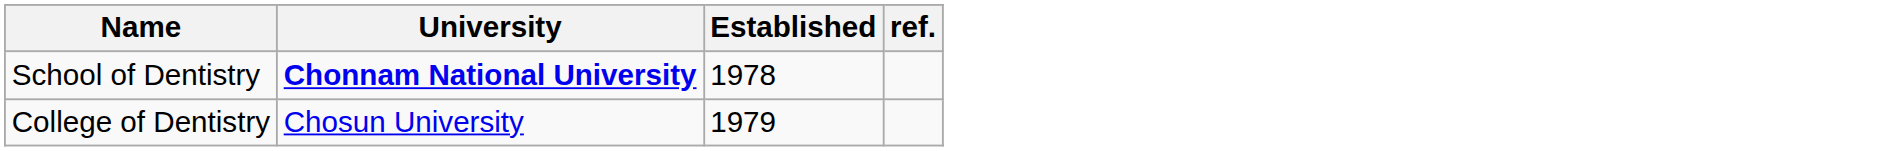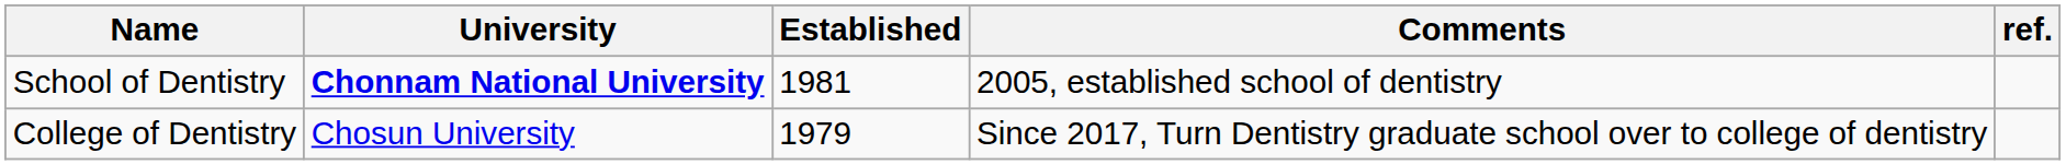+ column: Comments | 2005, established school of dentistry | Since 2017, Turn Dentistry graduate school over to college of dentistry
School of Dentistry | Established: 1978 -> 1981
